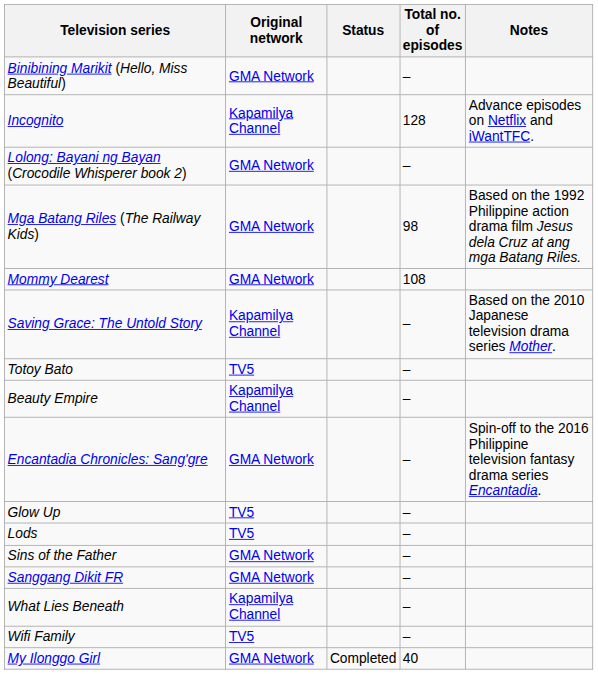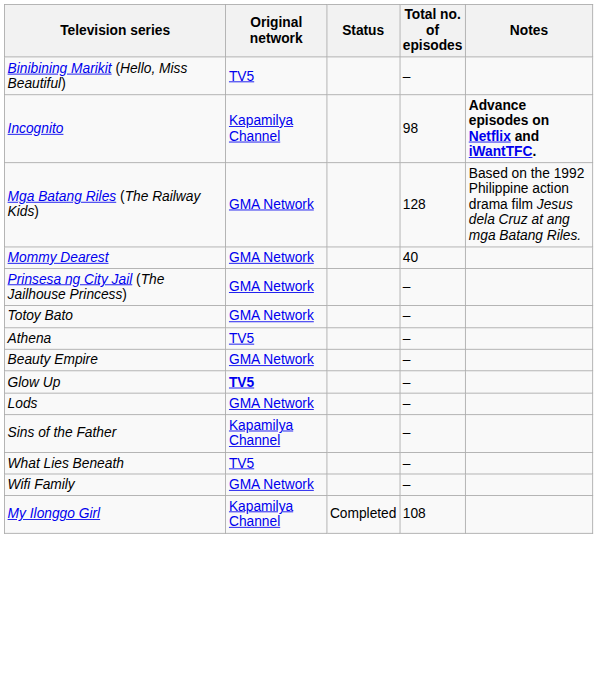Binibining Marikit (Hello, Miss Beautiful) | Original network: GMA Network -> TV5
Incognito | Total no. of episodes: 128 -> 98
Incognito | Notes: normal -> bold
- row: Lolong: Bayani ng Bayan (Crocodile Whisperer book 2) | GMA Network | –
Mga Batang Riles (The Railway Kids) | Total no. of episodes: 98 -> 128
Mommy Dearest | Total no. of episodes: 108 -> 40
+ row: Prinsesa ng City Jail (The Jailhouse Princess) | GMA Network | –
- row: Saving Grace: The Untold Story | Kapamilya Channel | – | Based on the 2010 Japanese television drama series Mother.
Totoy Bato | Original network: TV5 -> GMA Network
+ row: Athena | TV5 | –
Beauty Empire | Original network: Kapamilya Channel -> GMA Network
- row: Encantadia Chronicles: Sang'gre | GMA Network | – | Spin-off to the 2016 Philippine television fantasy drama series Encantadia.
Glow Up | Original network: normal -> bold
Lods | Original network: TV5 -> GMA Network
Sins of the Father | Original network: GMA Network -> Kapamilya Channel
- row: Sanggang Dikit FR | GMA Network | –
What Lies Beneath | Original network: Kapamilya Channel -> TV5
Wifi Family | Original network: TV5 -> GMA Network
My Ilonggo Girl | Original network: GMA Network -> Kapamilya Channel
My Ilonggo Girl | Total no. of episodes: 40 -> 108
